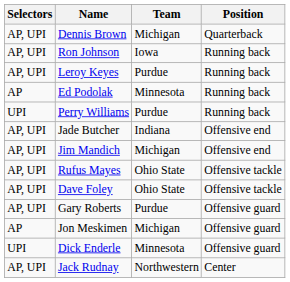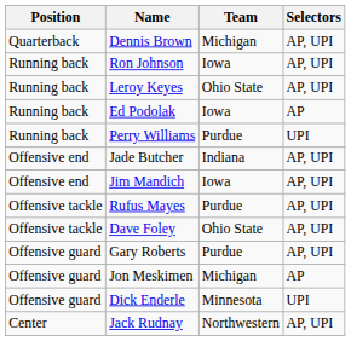columns swapped: Position <-> Selectors
Leroy Keyes | Team: Purdue -> Ohio State
Ed Podolak | Team: Minnesota -> Iowa
Jim Mandich | Team: Michigan -> Iowa
Rufus Mayes | Team: Ohio State -> Purdue
